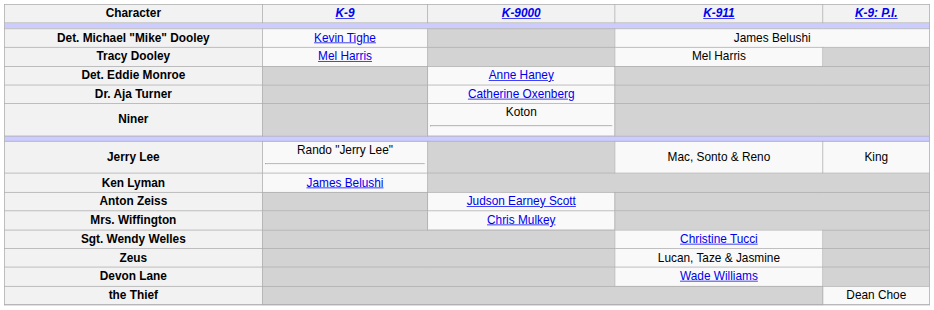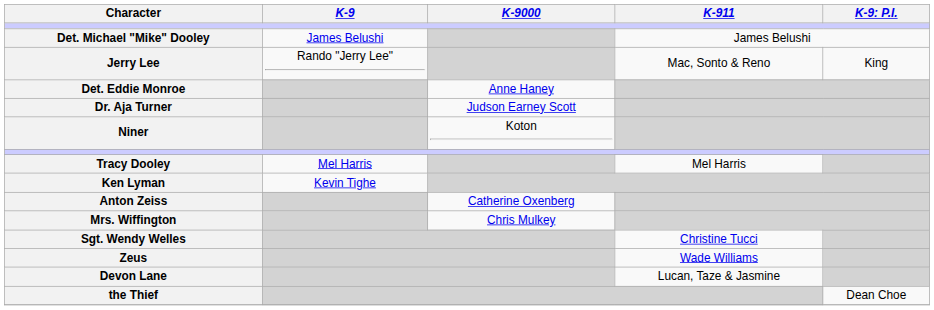Det. Michael "Mike" Dooley | K-9: Kevin Tighe -> James Belushi
rows swapped: Jerry Lee <-> Tracy Dooley
Dr. Aja Turner | K-9000: Catherine Oxenberg -> Judson Earney Scott
Ken Lyman | K-9: James Belushi -> Kevin Tighe
Anton Zeiss | K-9000: Judson Earney Scott -> Catherine Oxenberg
Zeus | K-911: Lucan, Taze & Jasmine -> Wade Williams
Devon Lane | K-911: Wade Williams -> Lucan, Taze & Jasmine
